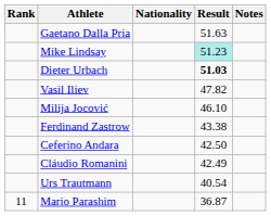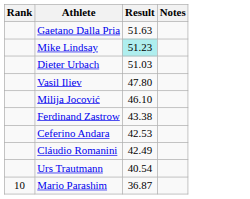- column: Nationality
Dieter Urbach | Result: bold -> normal
Vasil Iliev | Result: 47.82 -> 47.80
Ceferino Andara | Result: 42.50 -> 42.53
Mario Parashim | Rank: 11 -> 10
